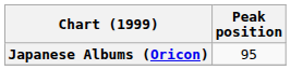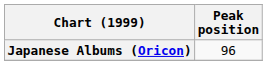Japanese Albums (Oricon) | Peak position: 95 -> 96
